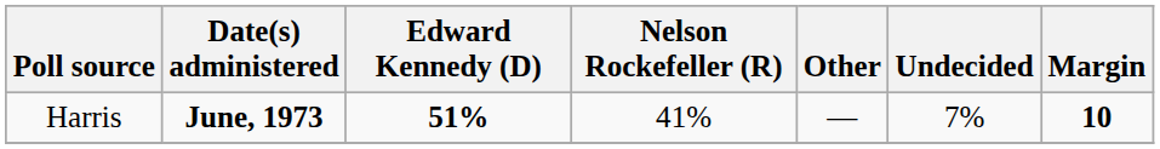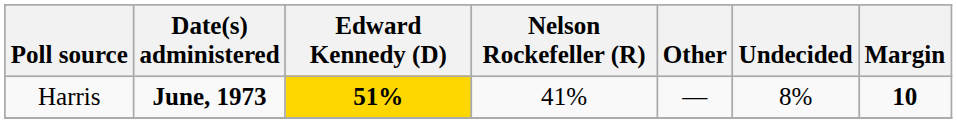Harris | Edward Kennedy (D): no background -> gold background
Harris | Undecided: 7% -> 8%
